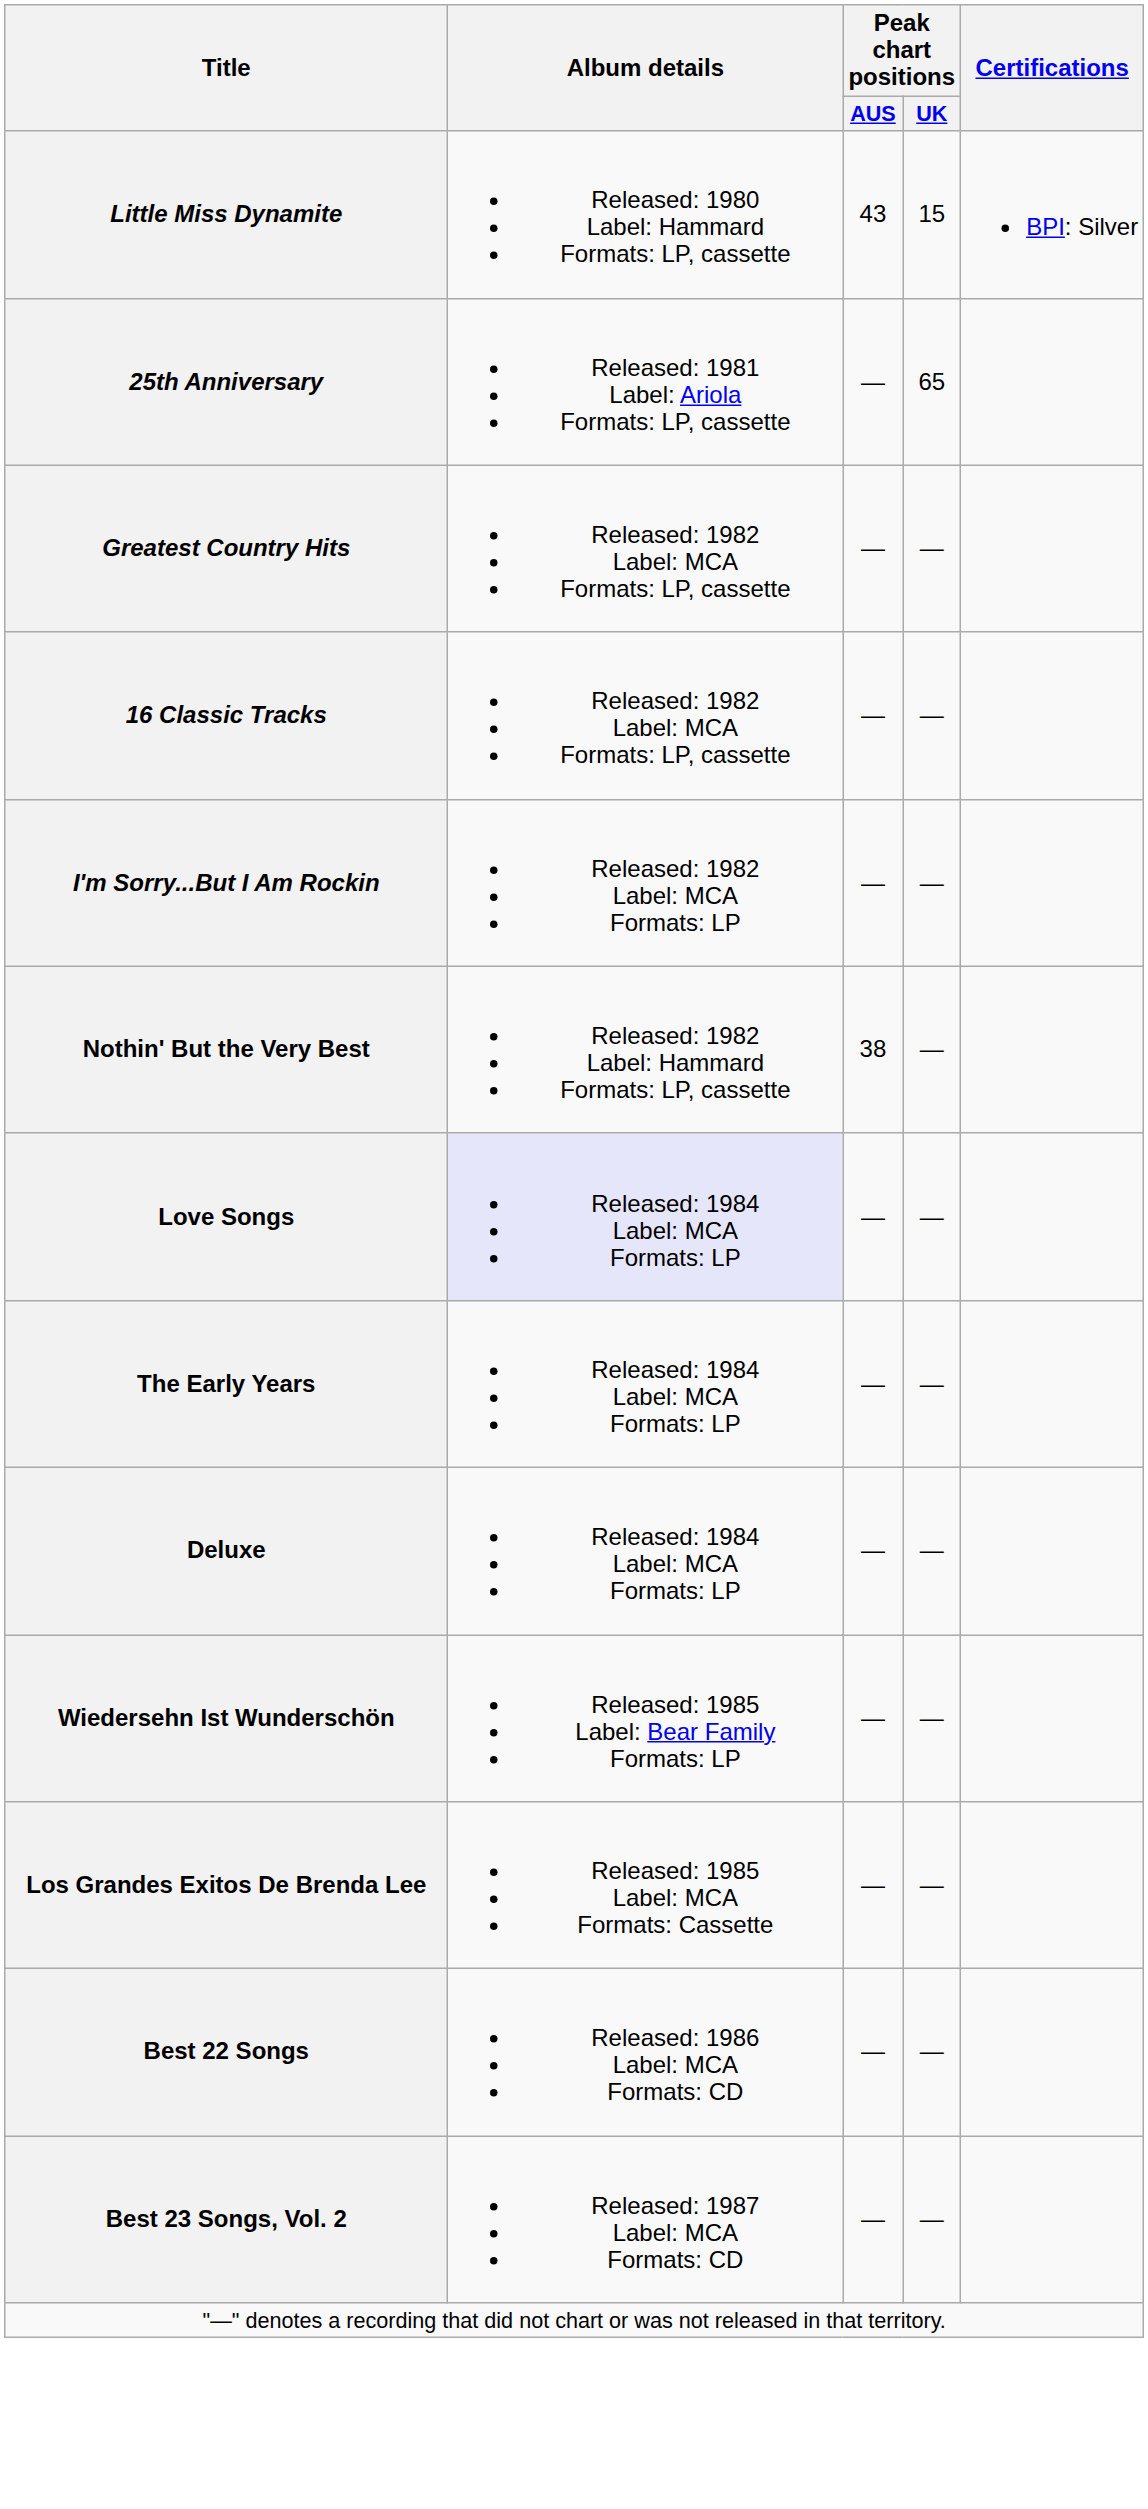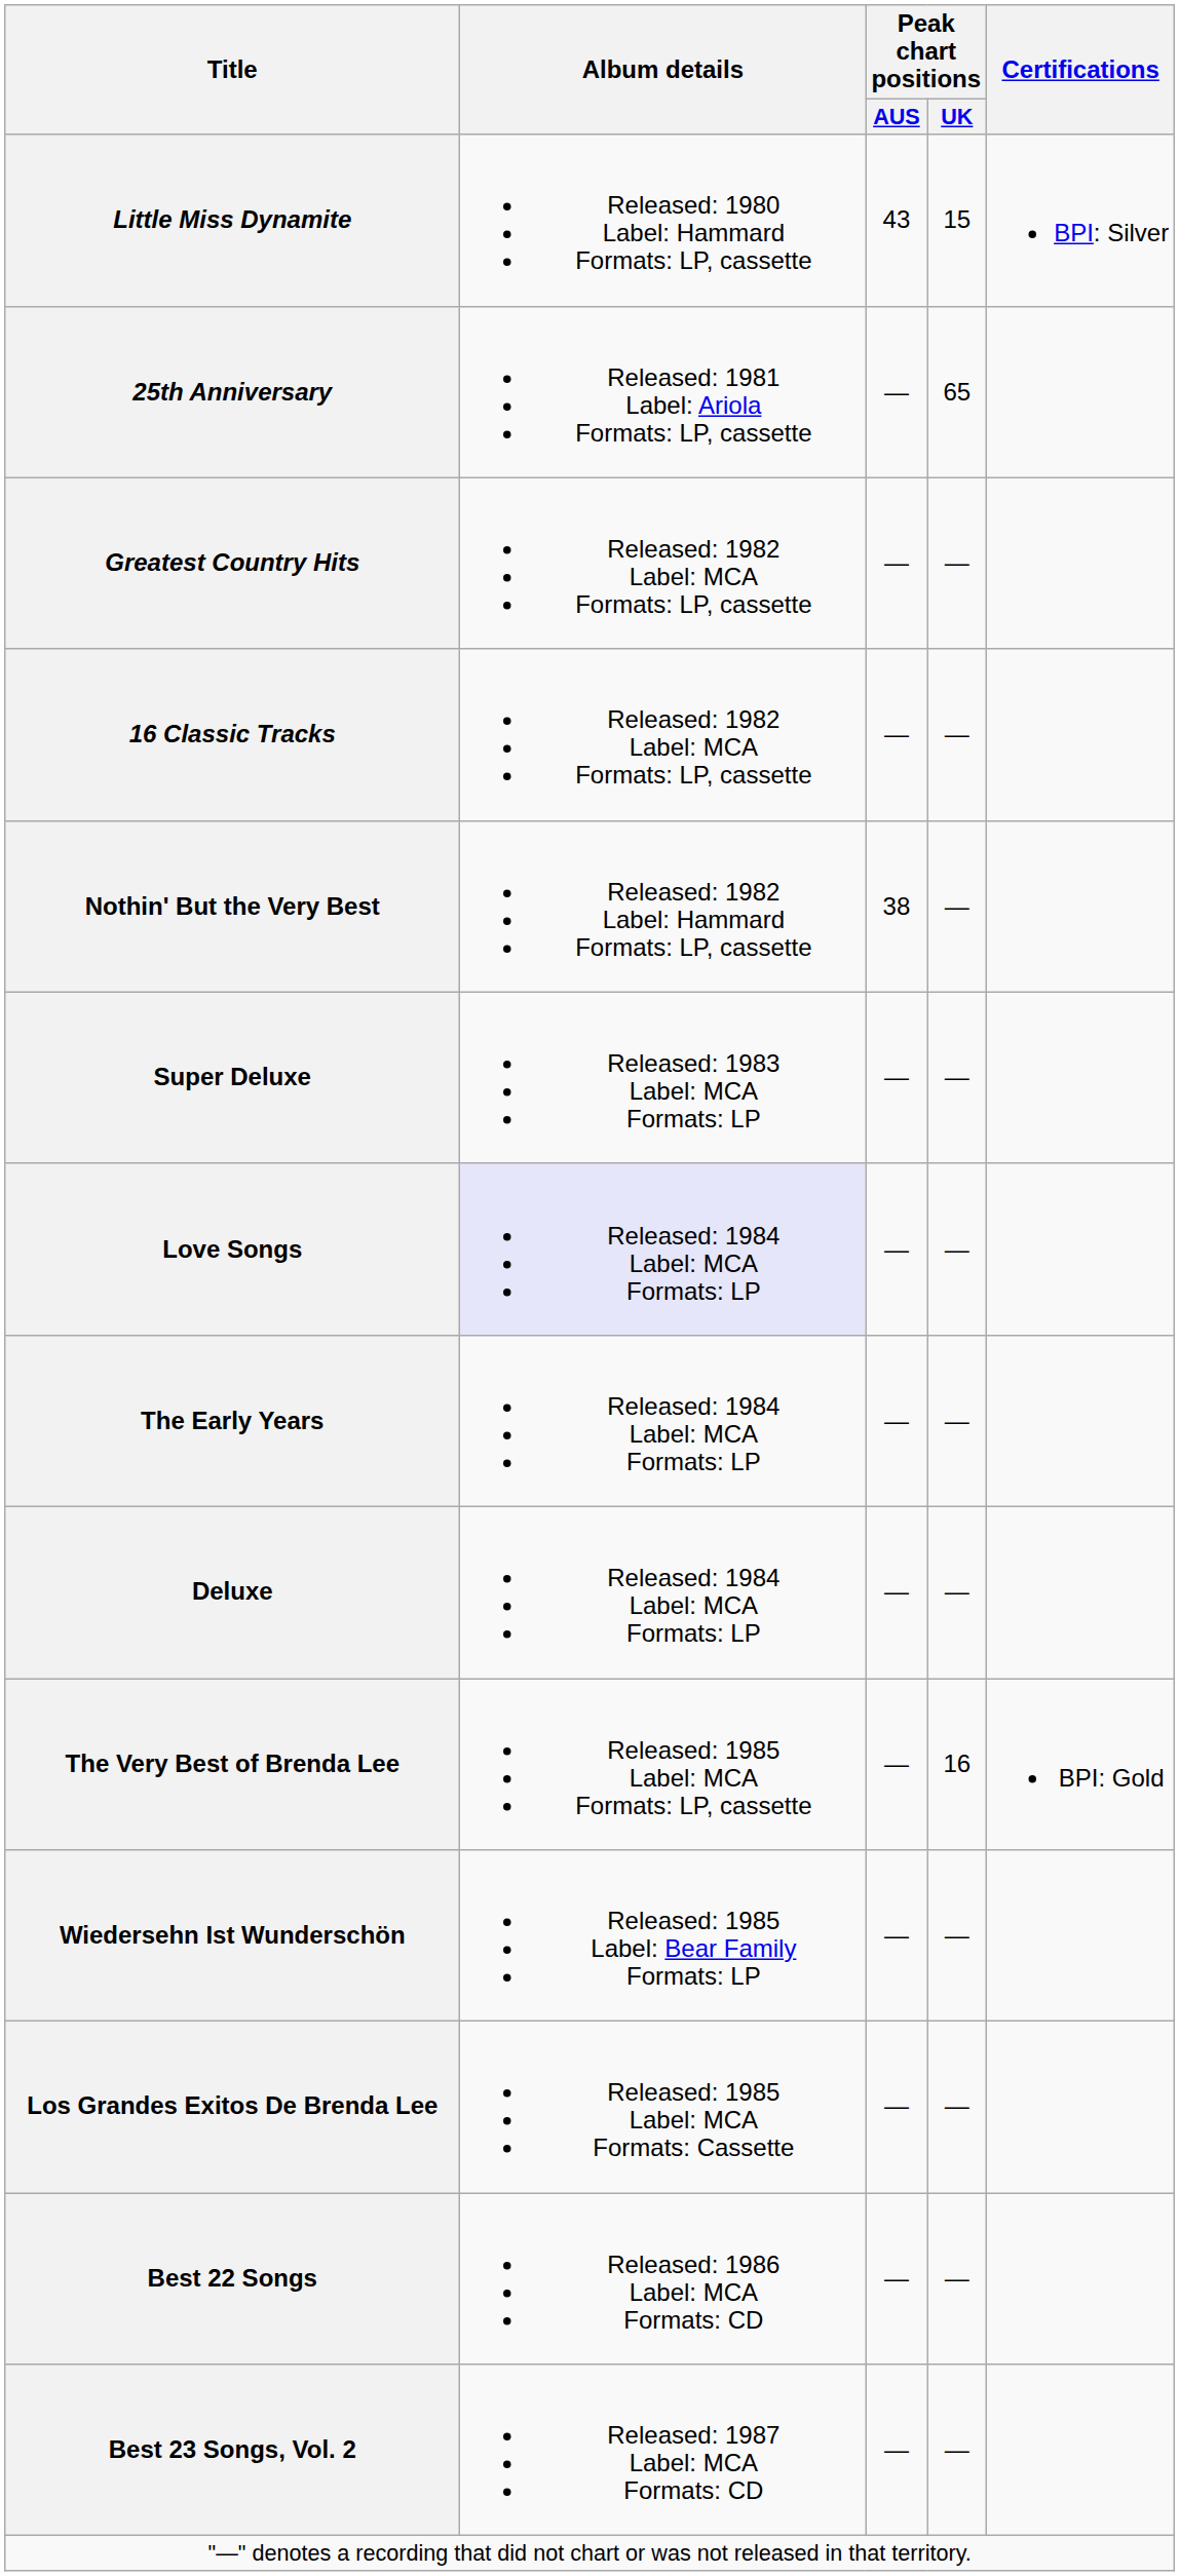- row: I'm Sorry...But I Am Rockin | Released: 1982 Label: MCA Formats: LP | — | —
+ row: Super Deluxe | Released: 1983 Label: MCA Formats: LP | — | —
+ row: The Very Best of Brenda Lee | Released: 1985 Label: MCA Formats: LP, cassette | — | 16 | BPI: Gold
